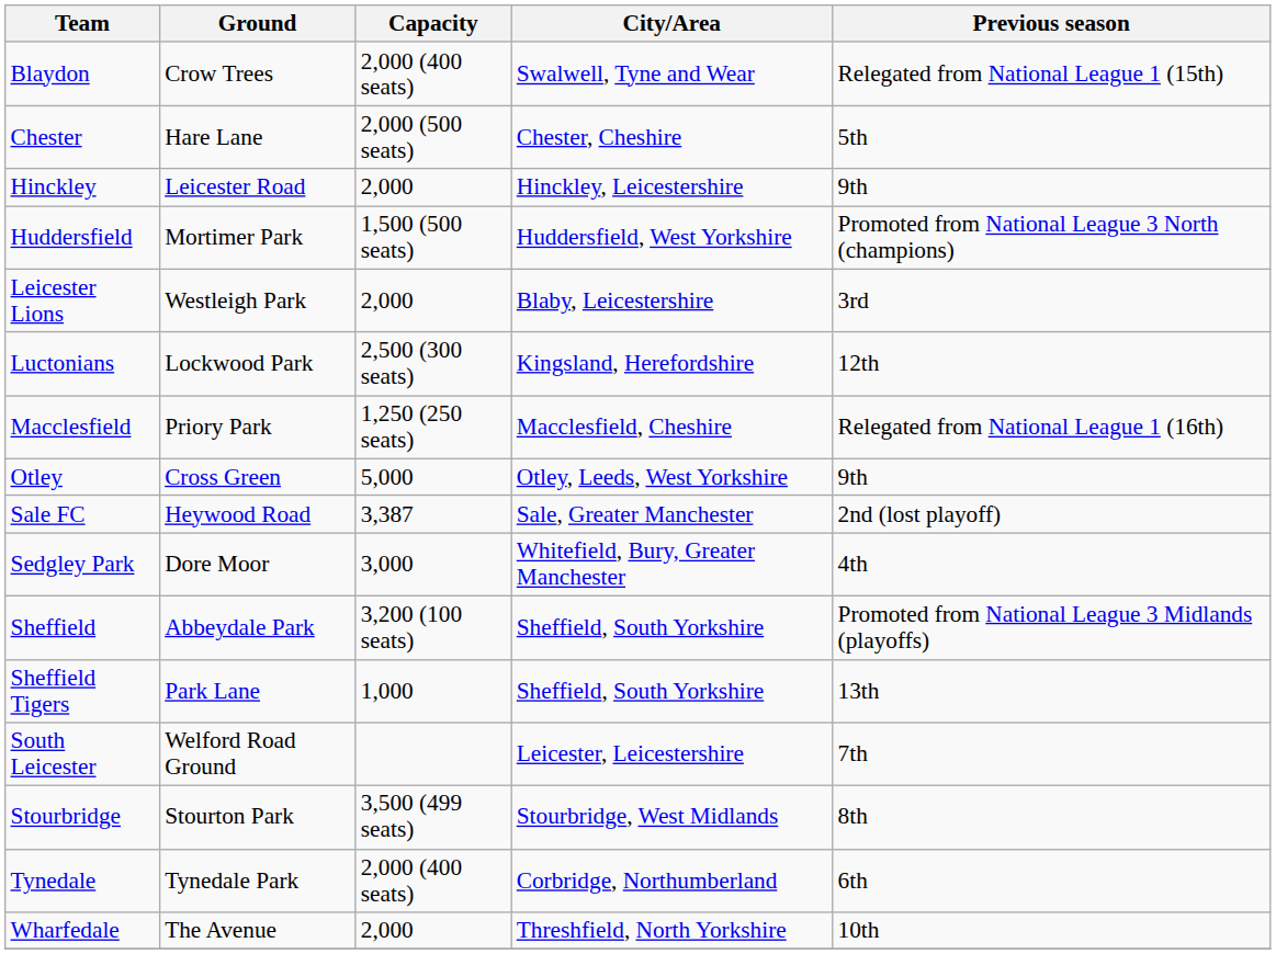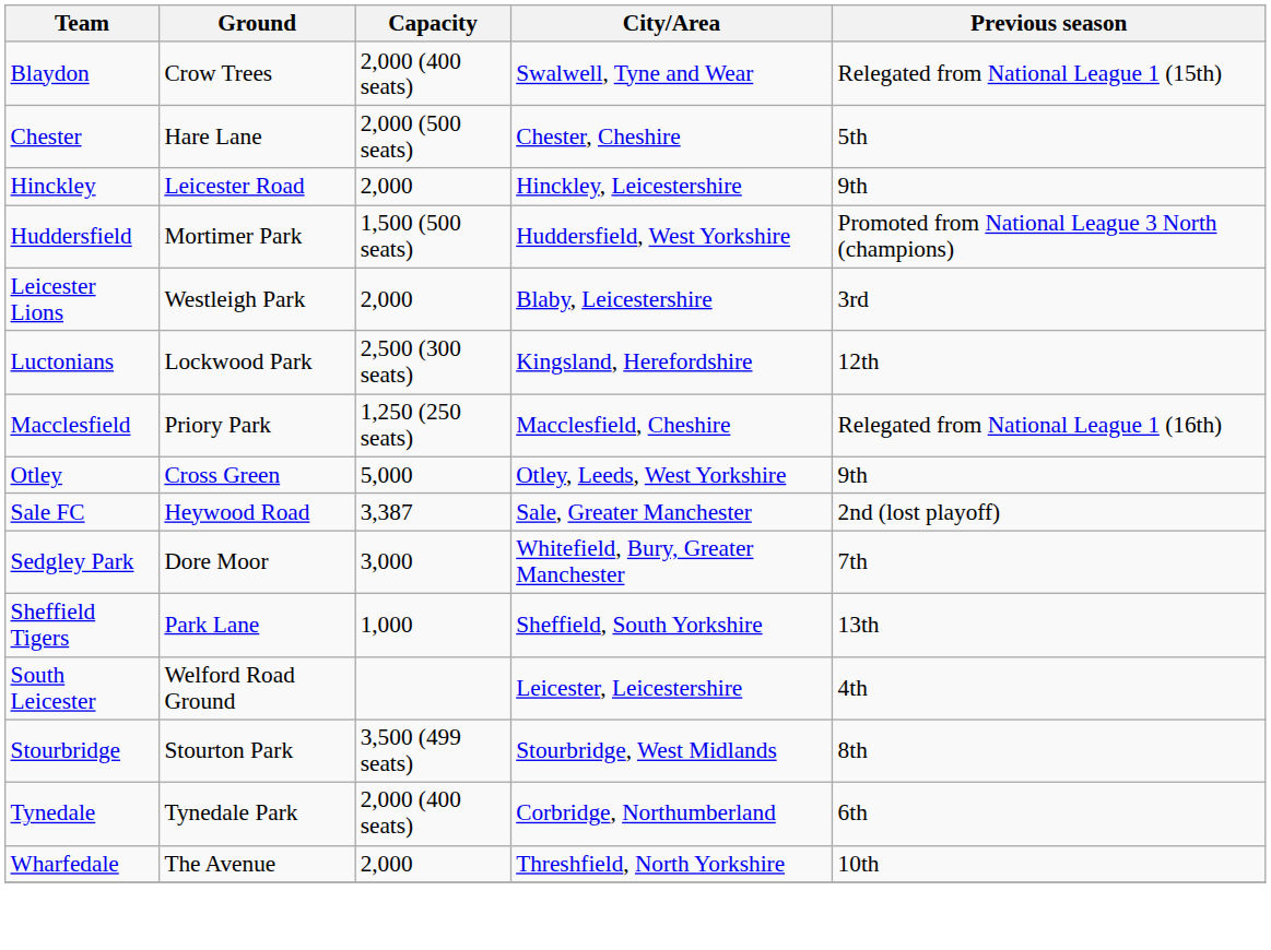Sedgley Park | Previous season: 4th -> 7th
- row: Sheffield | Abbeydale Park | 3,200 (100 seats) | Sheffield, South Yorkshire | Promoted from National League 3 Midlands (playoffs)
South Leicester | Previous season: 7th -> 4th
